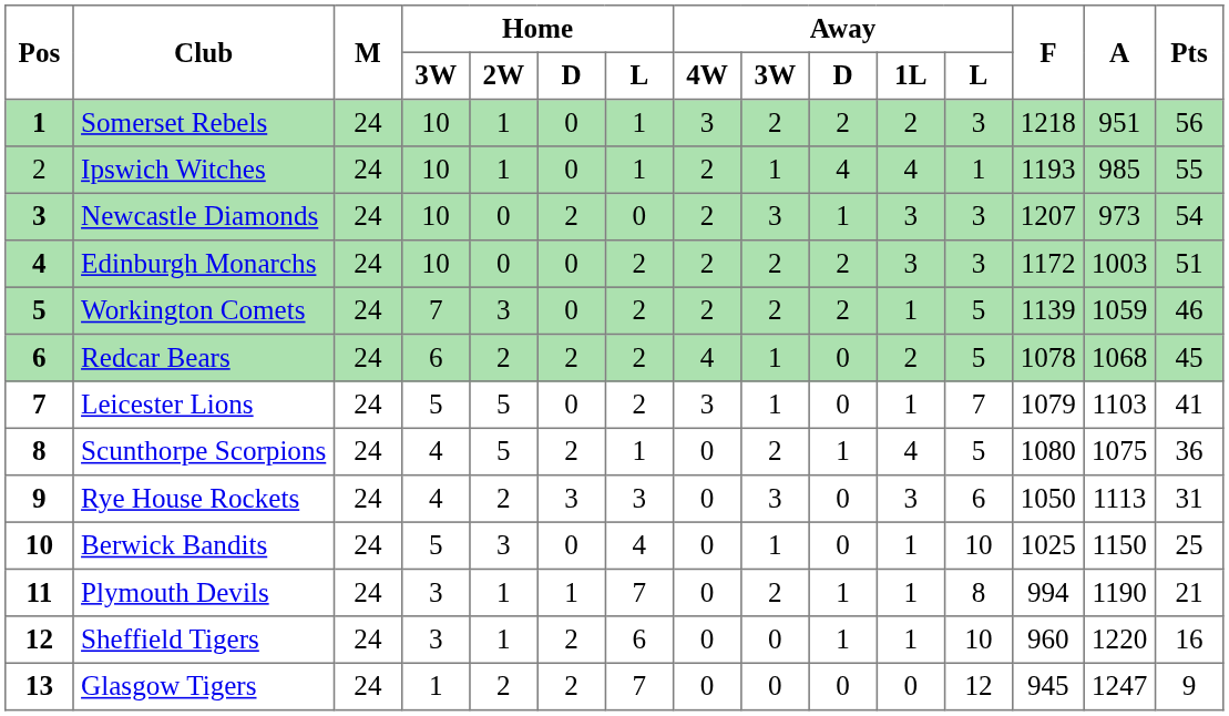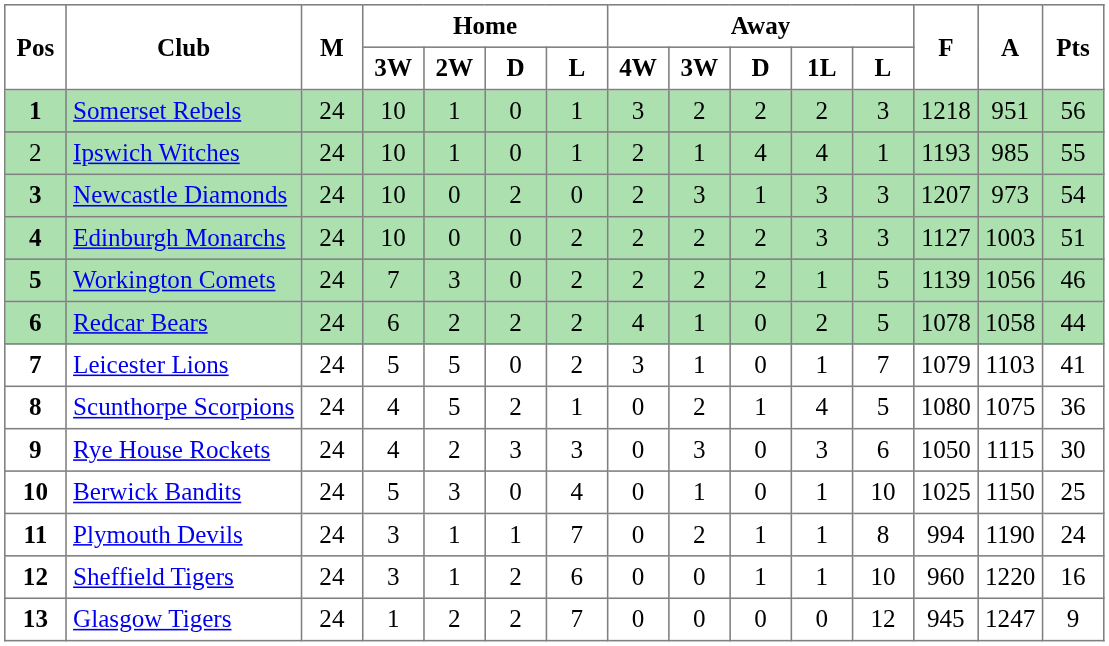Edinburgh Monarchs | F: 1172 -> 1127
Workington Comets | A: 1059 -> 1056
Redcar Bears | A: 1068 -> 1058
Redcar Bears | Pts: 45 -> 44
Rye House Rockets | A: 1113 -> 1115
Rye House Rockets | Pts: 31 -> 30
Plymouth Devils | Pts: 21 -> 24
